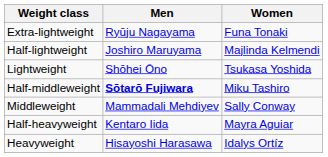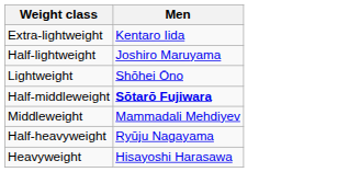- column: Women | Funa Tonaki | Majlinda Kelmendi | Tsukasa Yoshida | Miku Tashiro | Sally Conway | Mayra Aguiar | Idalys Ortíz
Extra-lightweight | Men: Ryūju Nagayama -> Kentaro Iida
Half-heavyweight | Men: Kentaro Iida -> Ryūju Nagayama
